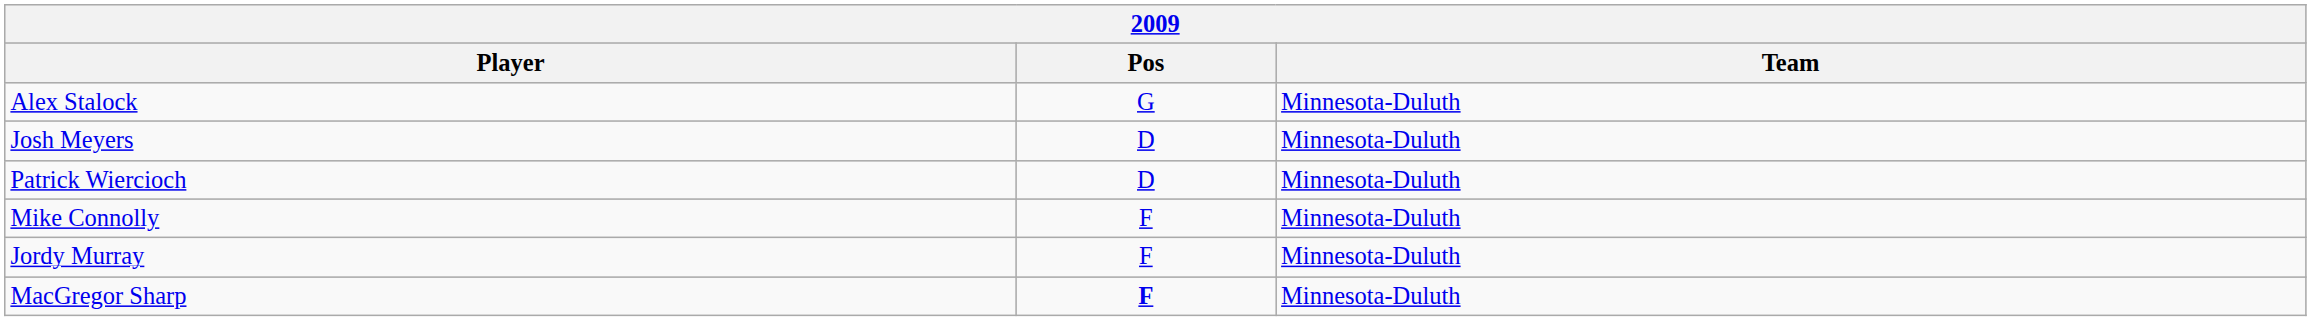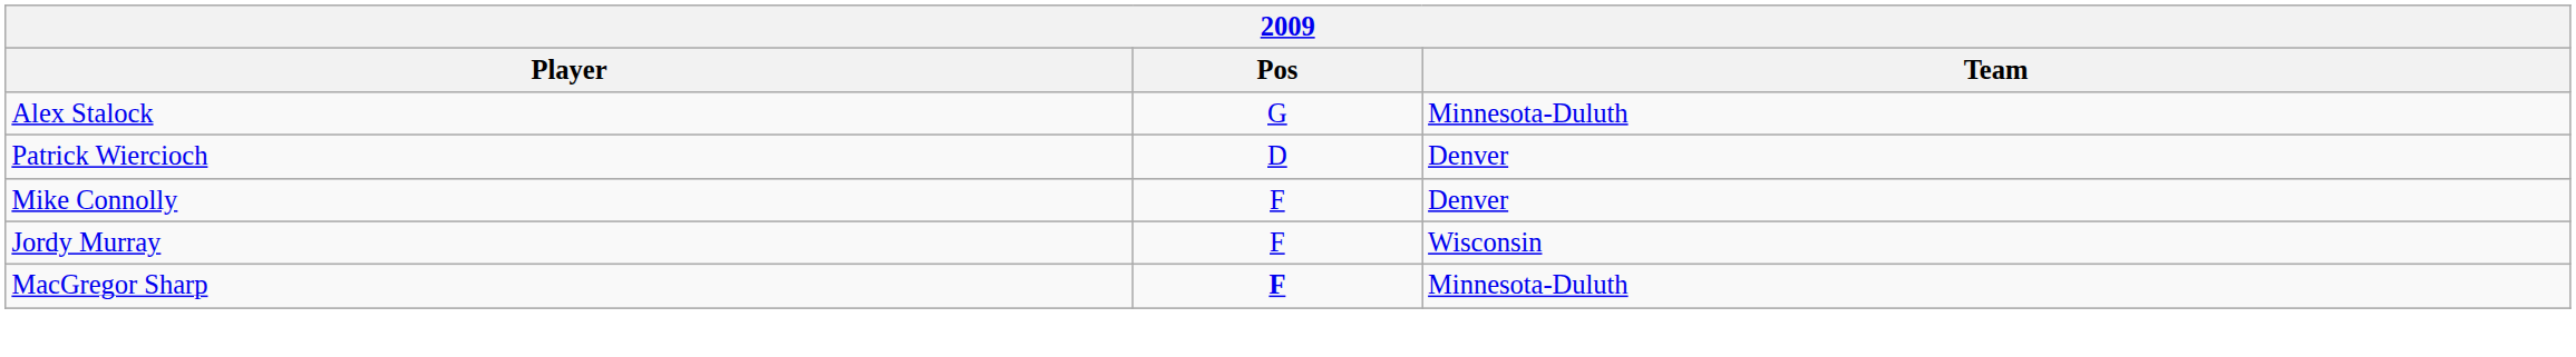- row: Josh Meyers | D | Minnesota-Duluth
Patrick Wiercioch | Team: Minnesota-Duluth -> Denver
Mike Connolly | Team: Minnesota-Duluth -> Denver
Jordy Murray | Team: Minnesota-Duluth -> Wisconsin
